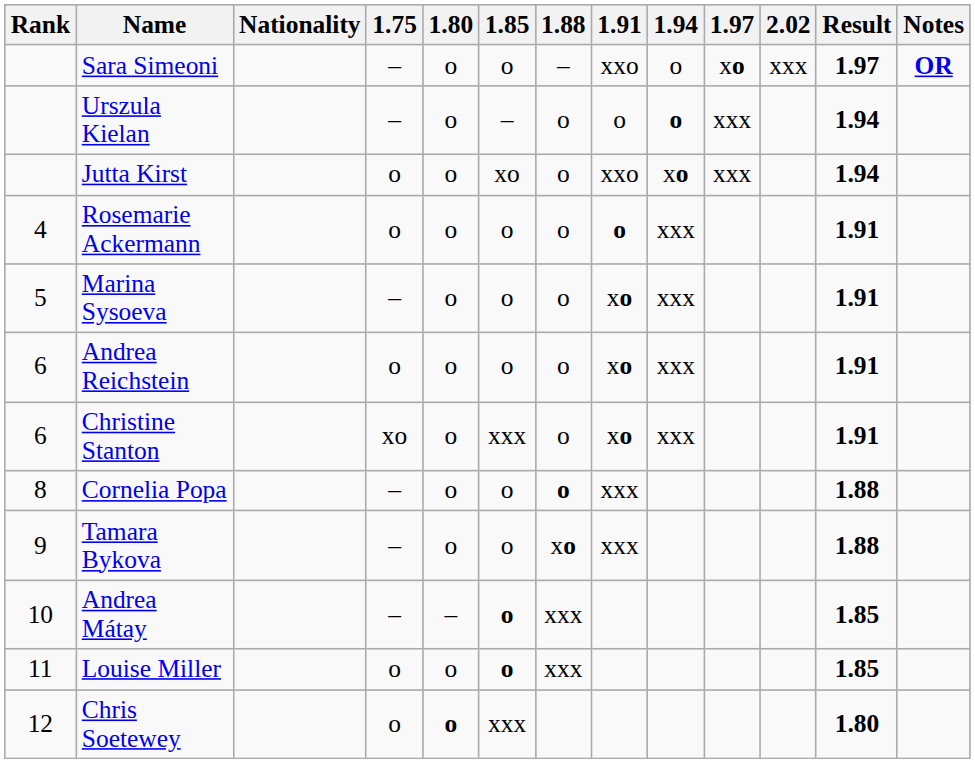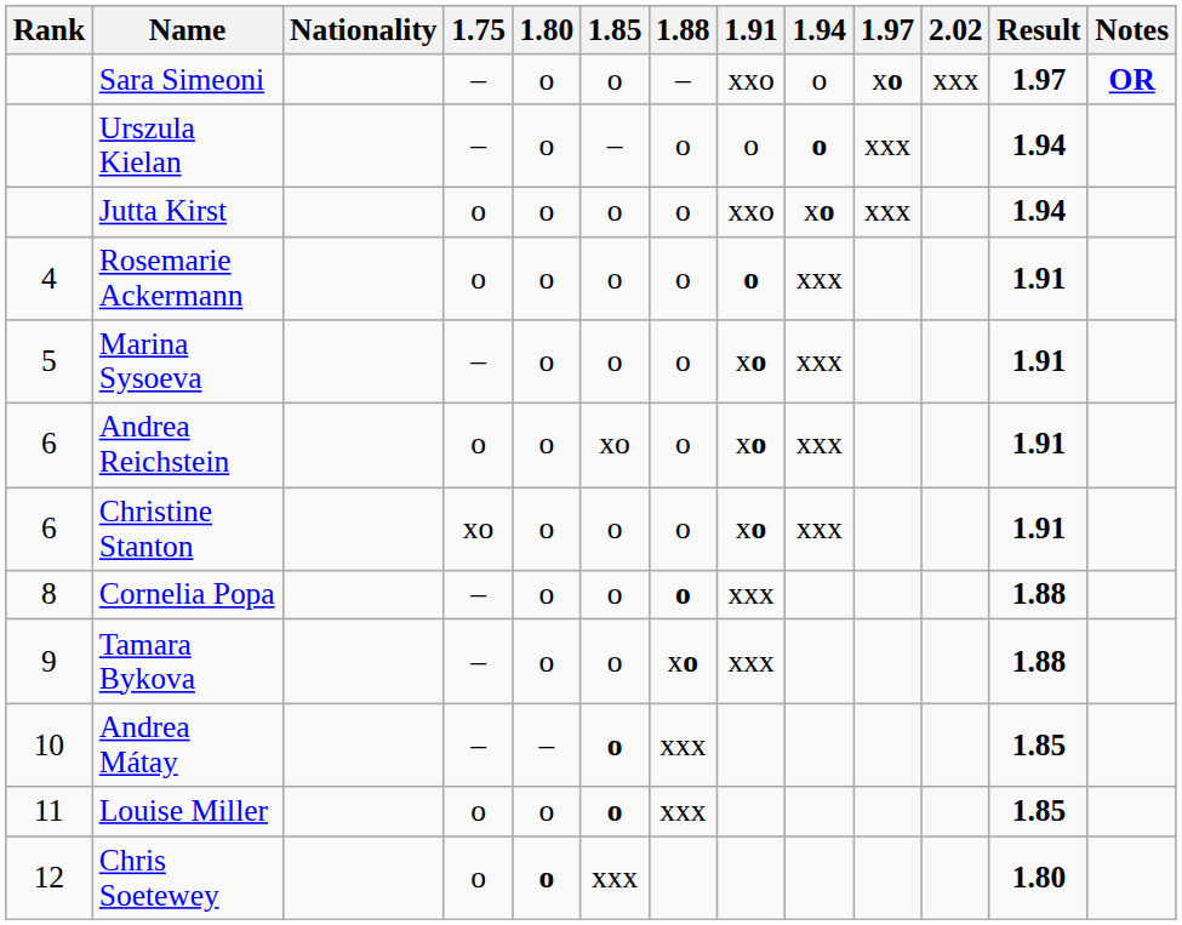Jutta Kirst | 1.85: xo -> o
Andrea Reichstein | 1.85: o -> xo
Christine Stanton | 1.85: xxx -> o
